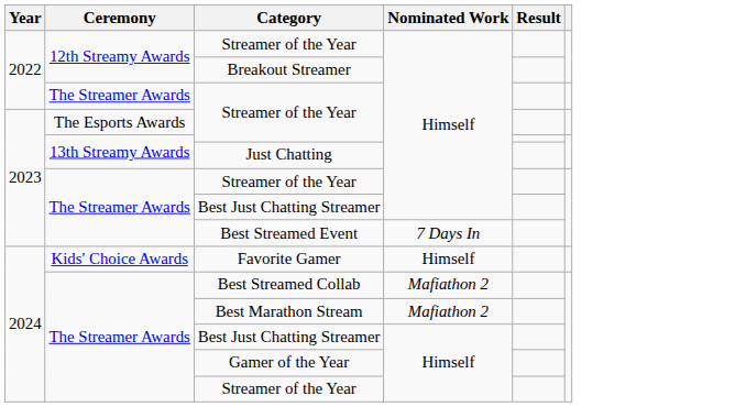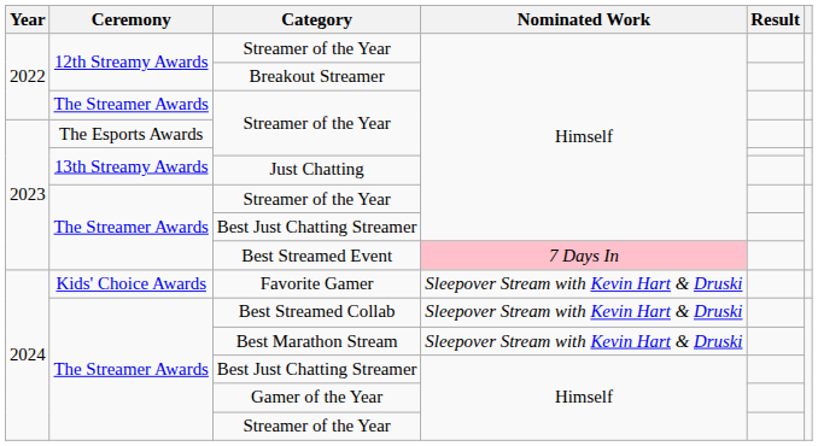Best Streamed Event | Nominated Work: no background -> pink background
Favorite Gamer | Nominated Work: Himself -> Sleepover Stream with Kevin Hart & Druski
Best Streamed Collab | Nominated Work: Mafiathon 2 -> Sleepover Stream with Kevin Hart & Druski
Best Marathon Stream | Nominated Work: Mafiathon 2 -> Sleepover Stream with Kevin Hart & Druski
